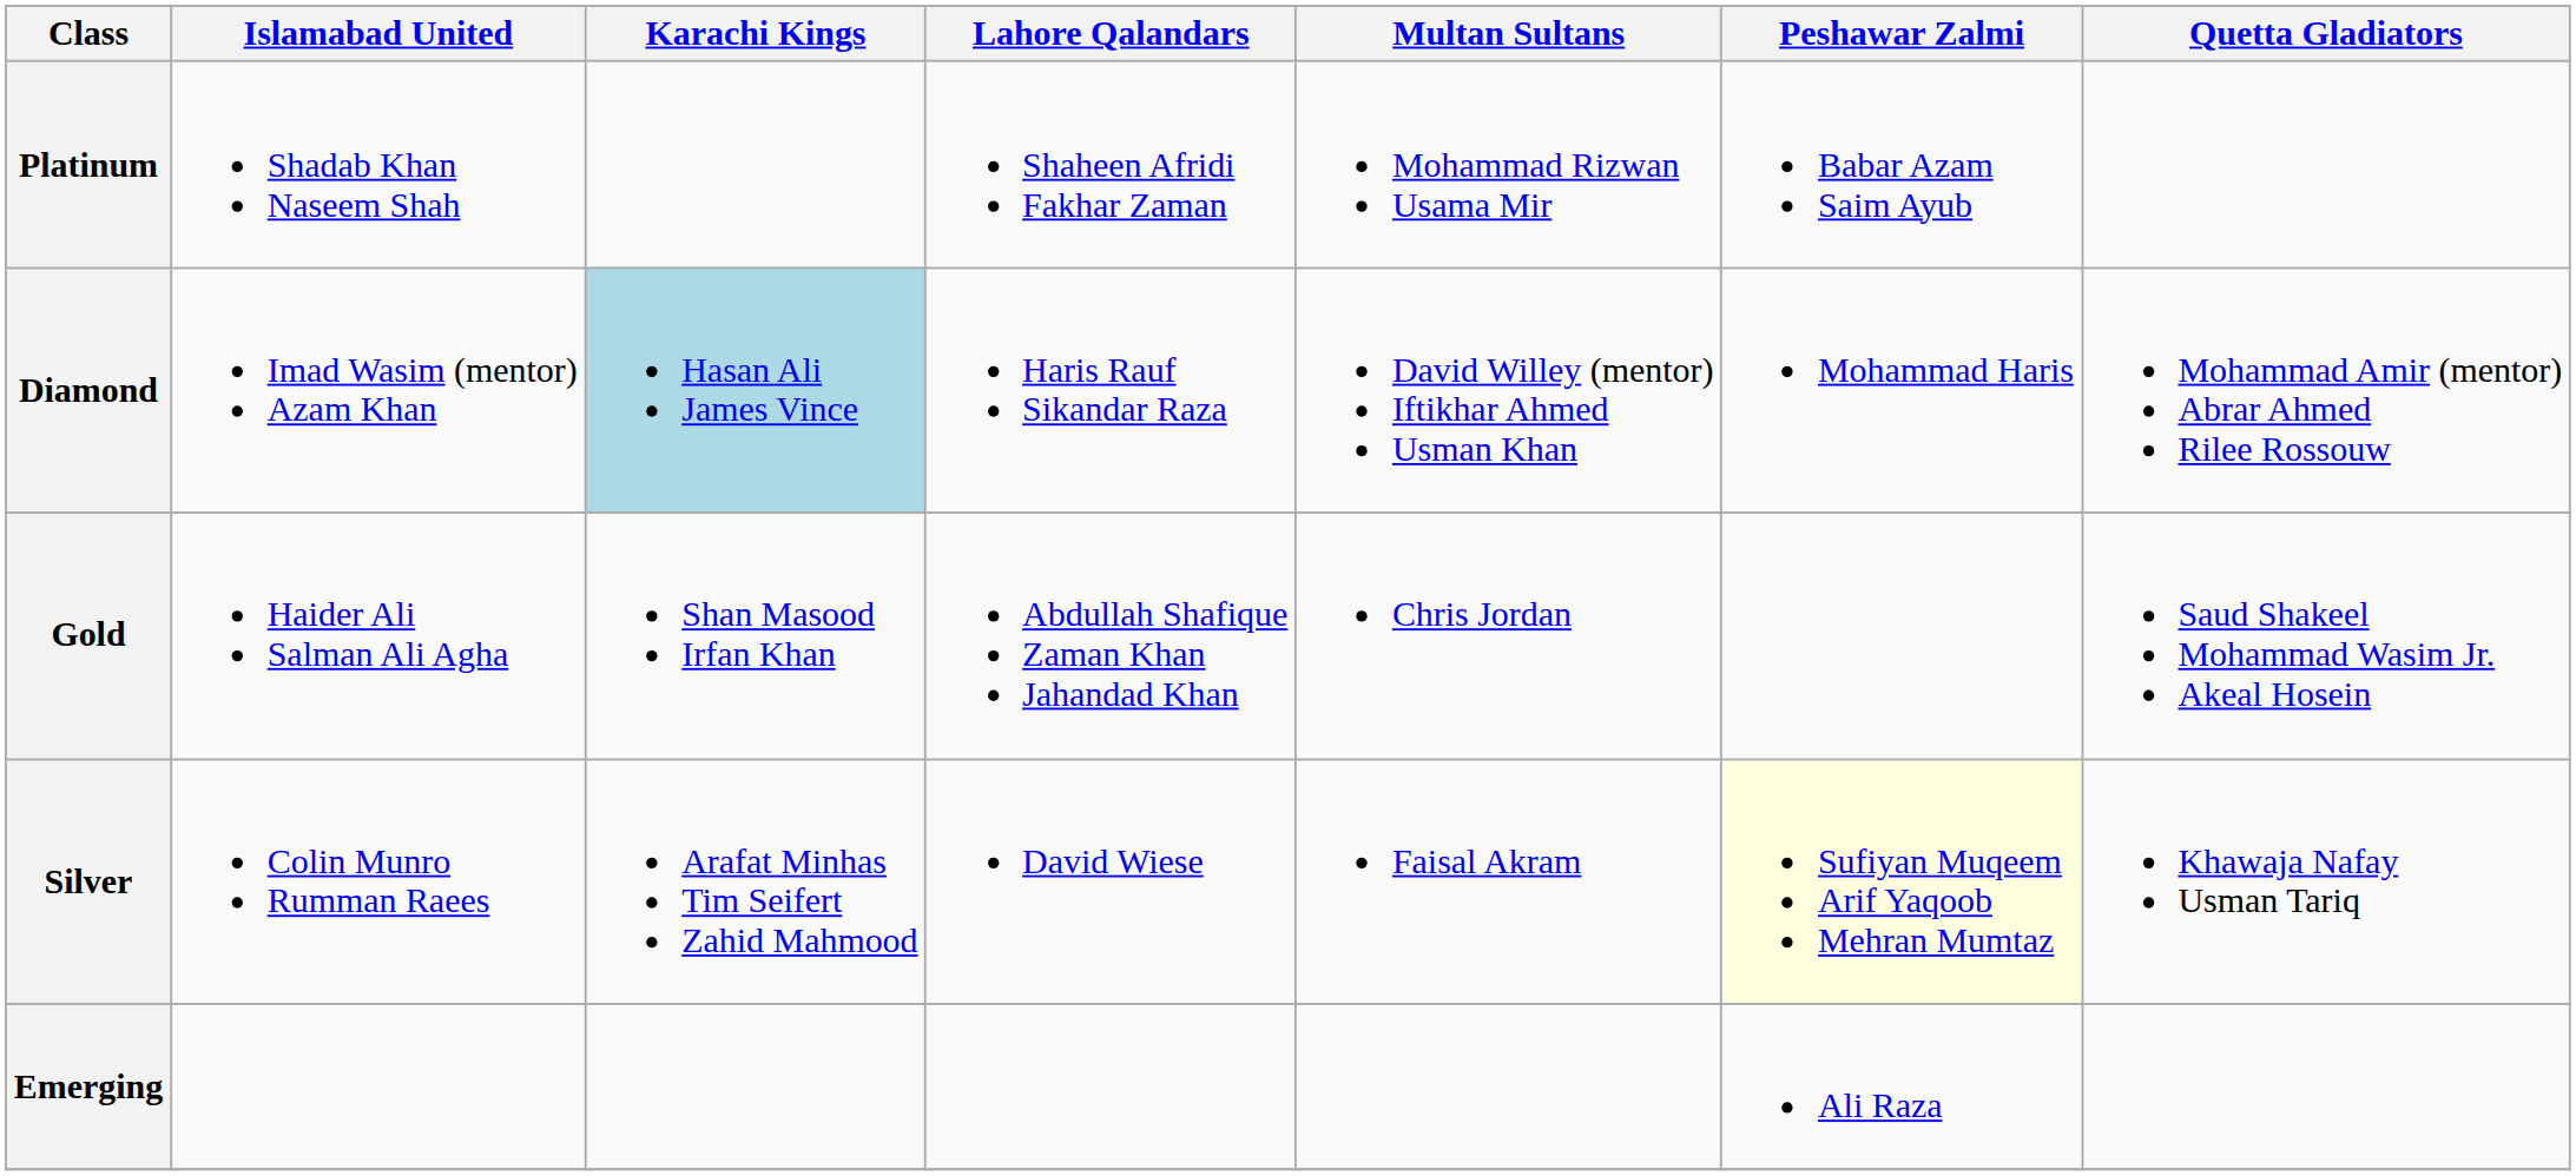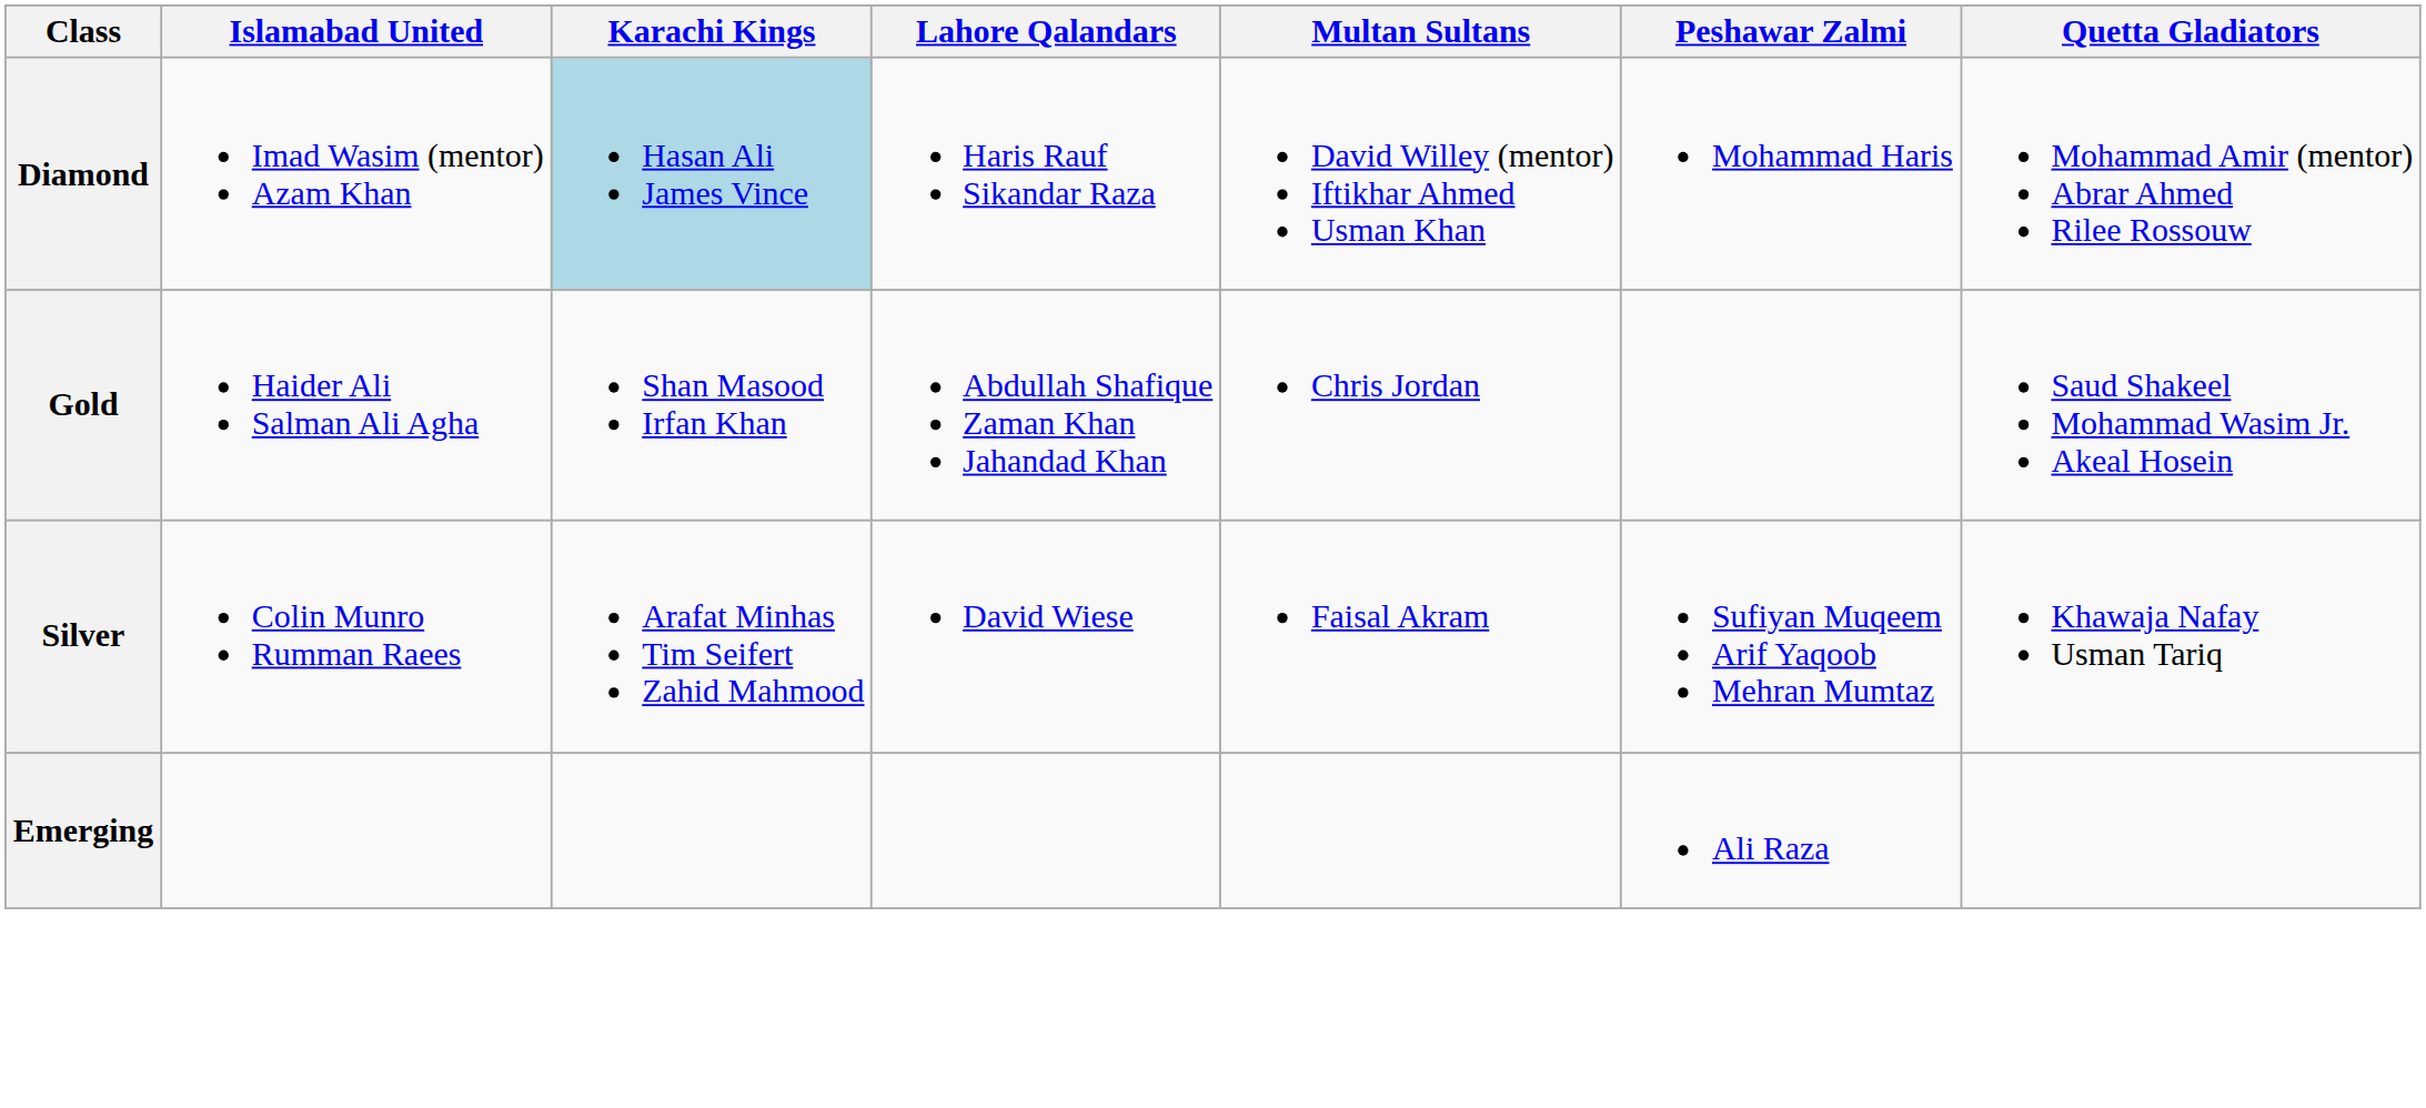- row: Platinum | Shadab Khan Naseem Shah | Shaheen Afridi Fakhar Zaman | Mohammad Rizwan Usama Mir | Babar Azam Saim Ayub
Silver | Peshawar Zalmi: lightyellow background -> no background
